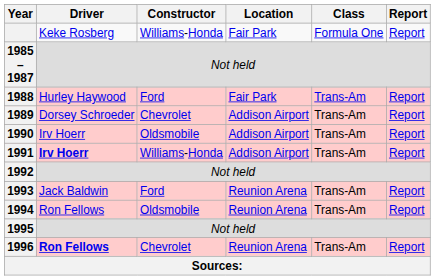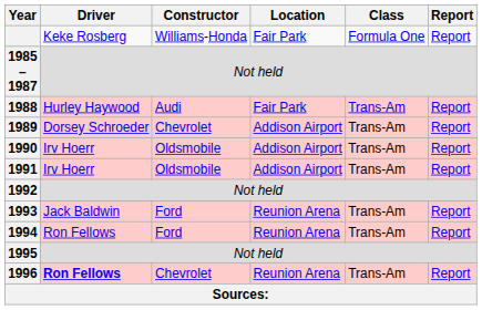1988 | Constructor: Ford -> Audi
1991 | Driver: bold -> normal
1991 | Constructor: Williams-Honda -> Oldsmobile
1994 | Constructor: Oldsmobile -> Ford
